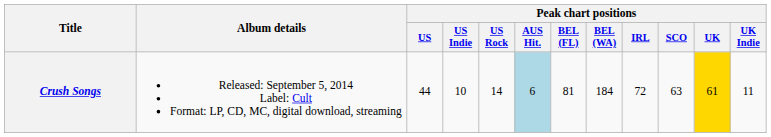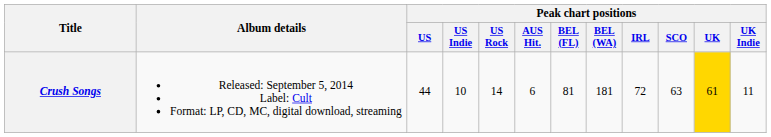Crush Songs | Peak chart positions / AUS Hit.: lightblue background -> no background
Crush Songs | Peak chart positions / BEL (WA): 184 -> 181
